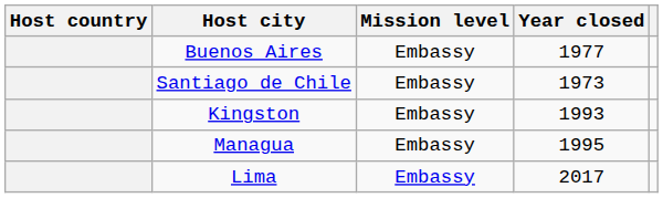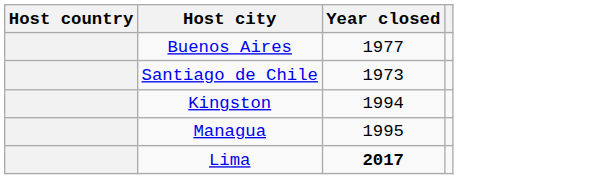- column: Mission level | Embassy | Embassy | Embassy | Embassy | Embassy
Kingston | Year closed: 1993 -> 1994
Lima | Year closed: normal -> bold
